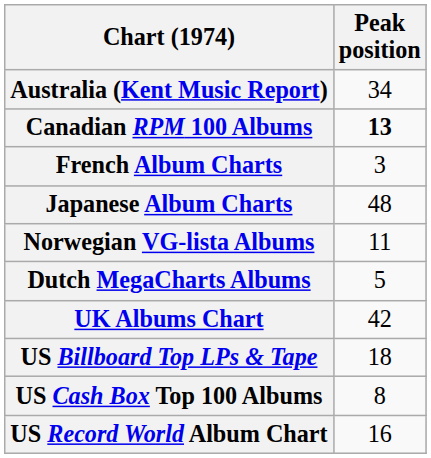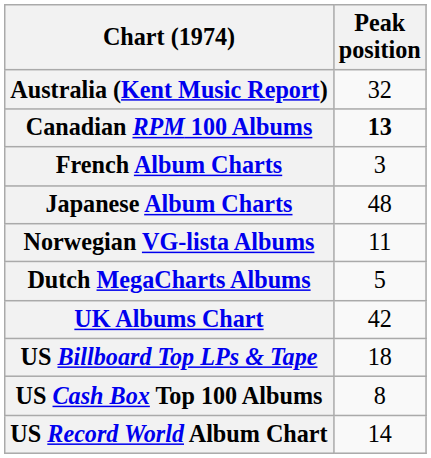Australia (Kent Music Report) | Peak position: 34 -> 32
US Record World Album Chart | Peak position: 16 -> 14
